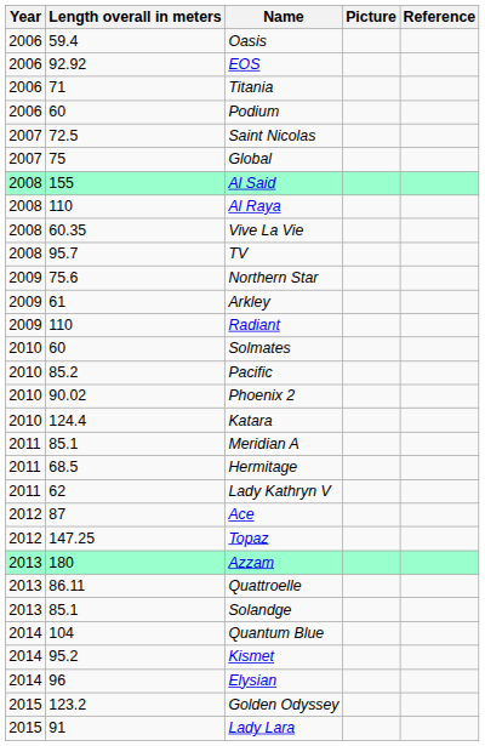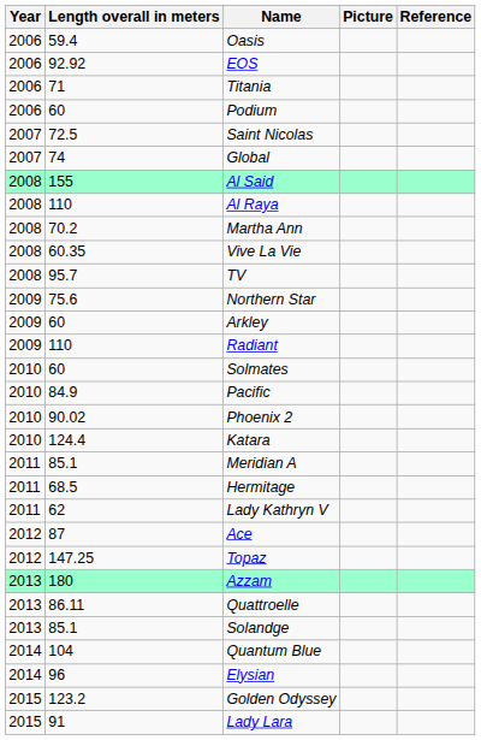Global | Length overall in meters: 75 -> 74
+ row: 2008 | 70.2 | Martha Ann
Arkley | Length overall in meters: 61 -> 60
Pacific | Length overall in meters: 85.2 -> 84.9
- row: 2014 | 95.2 | Kismet
